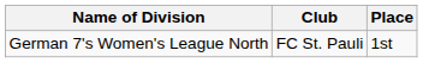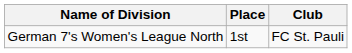columns swapped: Place <-> Club
